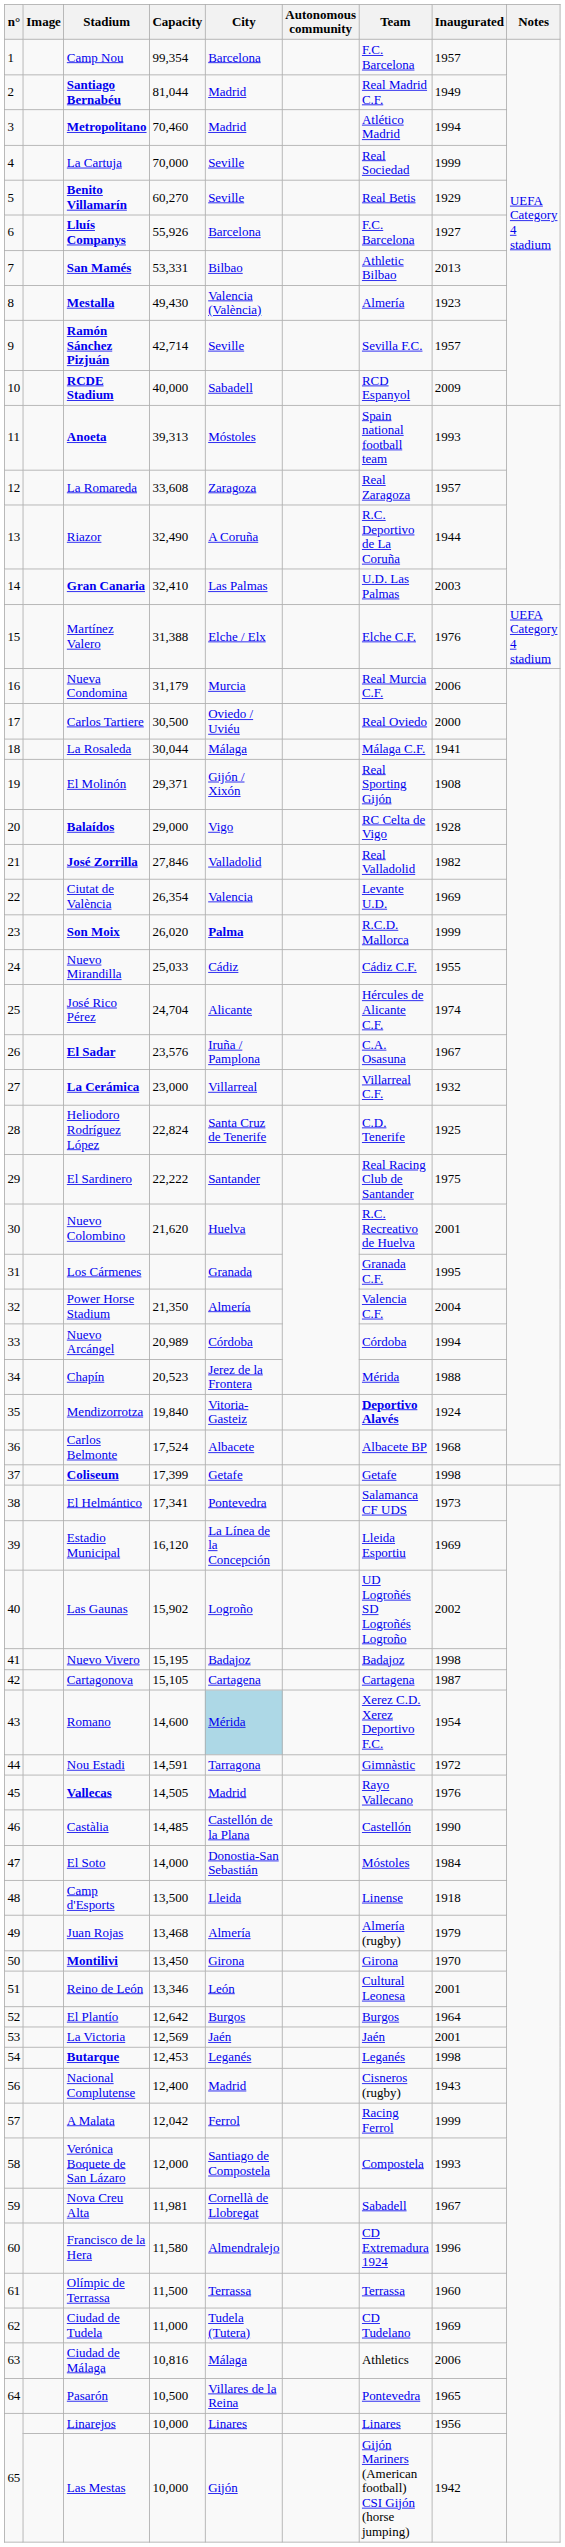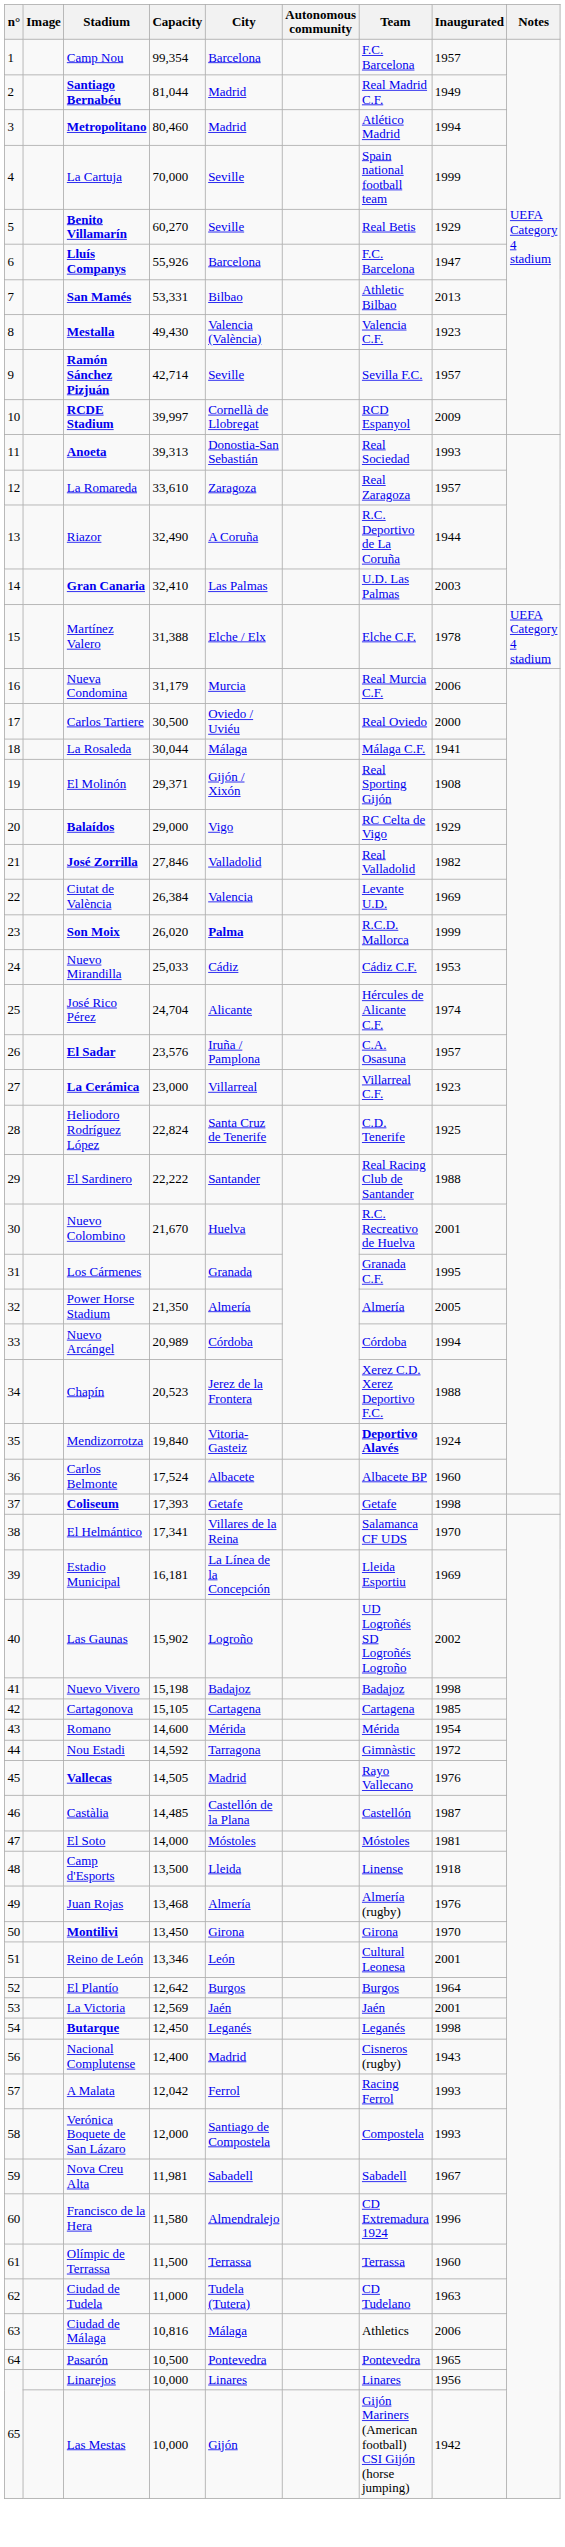Metropolitano | Capacity: 70,460 -> 80,460
La Cartuja | Team: Real Sociedad -> Spain national football team
Lluís Companys | Inaugurated: 1927 -> 1947
Mestalla | Team: Almería -> Valencia C.F.
RCDE Stadium | Capacity: 40,000 -> 39,997
RCDE Stadium | City: Sabadell -> Cornellà de Llobregat
Anoeta | City: Móstoles -> Donostia-San Sebastián
Anoeta | Team: Spain national football team -> Real Sociedad
La Romareda | Capacity: 33,608 -> 33,610
Martínez Valero | Inaugurated: 1976 -> 1978
Balaídos | Inaugurated: 1928 -> 1929
Ciutat de València | Capacity: 26,354 -> 26,384
Nuevo Mirandilla | Inaugurated: 1955 -> 1953
El Sadar | Inaugurated: 1967 -> 1957
La Cerámica | Inaugurated: 1932 -> 1923
El Sardinero | Inaugurated: 1975 -> 1988
Nuevo Colombino | Capacity: 21,620 -> 21,670
Power Horse Stadium | Team: Valencia C.F. -> Almería
Power Horse Stadium | Inaugurated: 2004 -> 2005
Chapín | Team: Mérida -> Xerez C.D. Xerez Deportivo F.C.
Carlos Belmonte | Inaugurated: 1968 -> 1960
Coliseum | Capacity: 17,399 -> 17,393
El Helmántico | City: Pontevedra -> Villares de la Reina
El Helmántico | Inaugurated: 1973 -> 1970
Estadio Municipal | Capacity: 16,120 -> 16,181
Nuevo Vivero | Capacity: 15,195 -> 15,198
Cartagonova | Inaugurated: 1987 -> 1985
Romano | City: lightblue background -> no background
Romano | Team: Xerez C.D. Xerez Deportivo F.C. -> Mérida
Nou Estadi | Capacity: 14,591 -> 14,592
Castàlia | Inaugurated: 1990 -> 1987
El Soto | City: Donostia-San Sebastián -> Móstoles
El Soto | Inaugurated: 1984 -> 1981
Juan Rojas | Inaugurated: 1979 -> 1976
Butarque | Capacity: 12,453 -> 12,450
A Malata | Inaugurated: 1999 -> 1993
Nova Creu Alta | City: Cornellà de Llobregat -> Sabadell
Ciudad de Tudela | Inaugurated: 1969 -> 1963
Pasarón | City: Villares de la Reina -> Pontevedra
